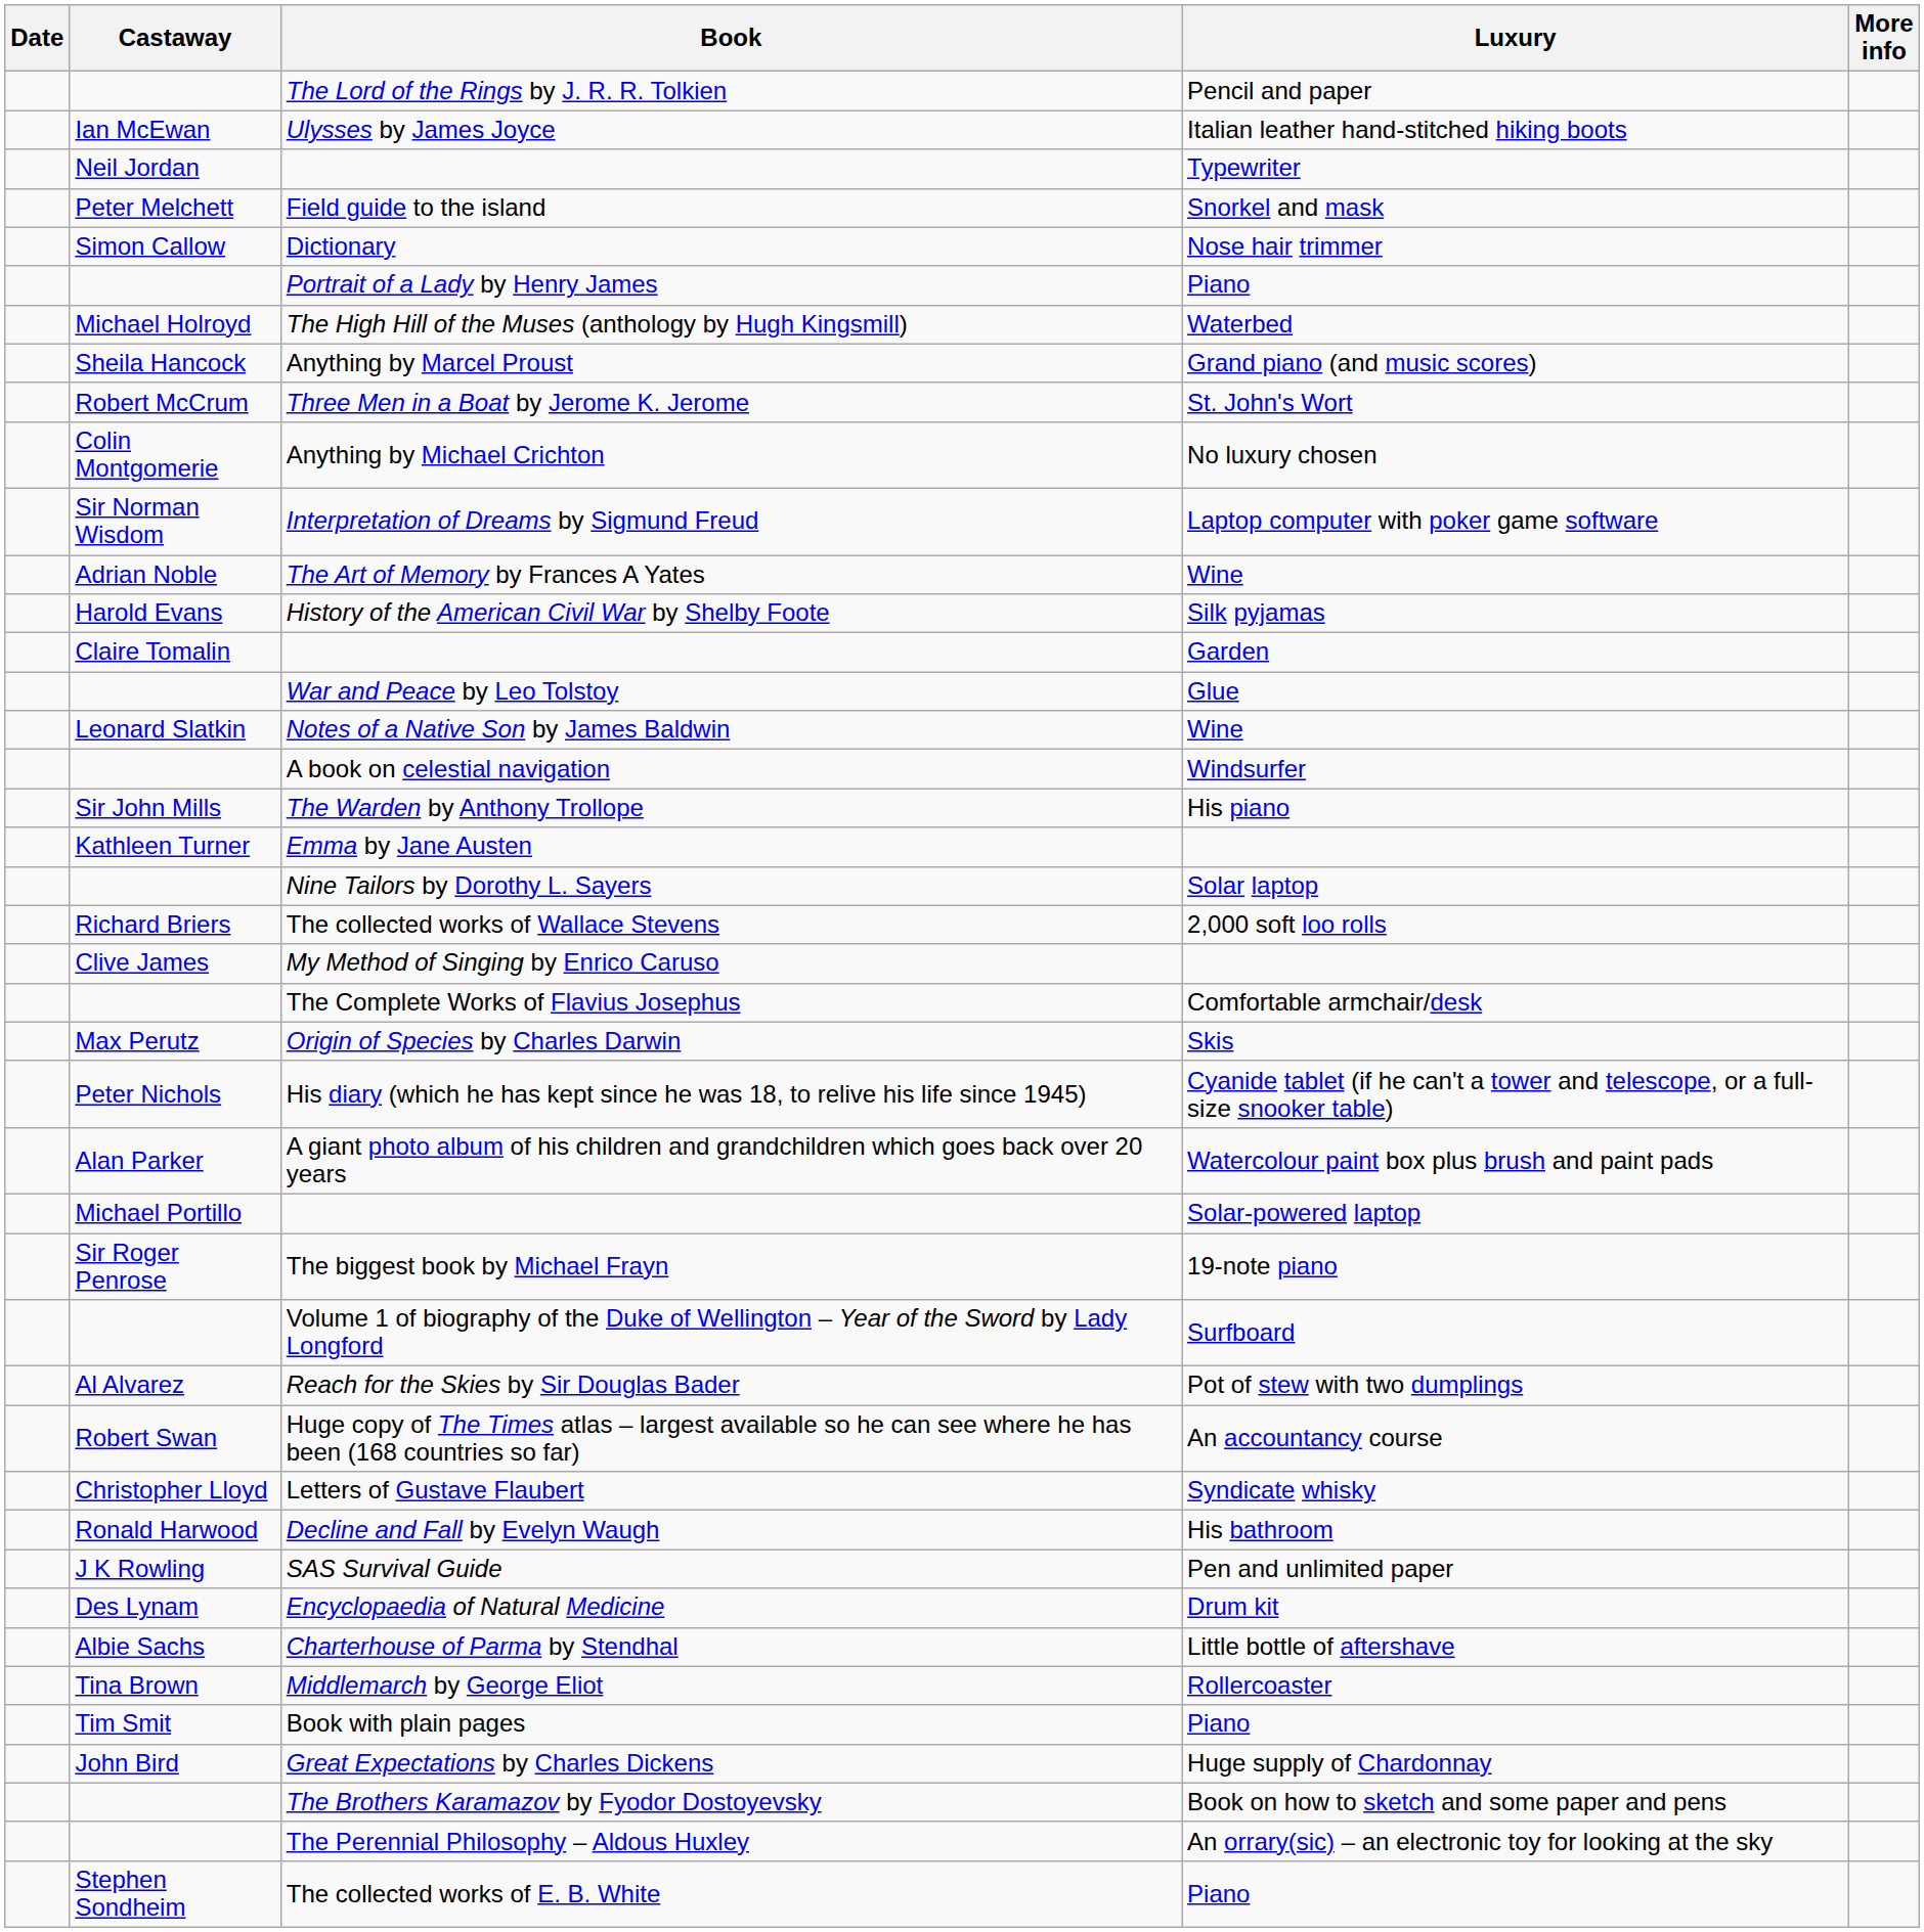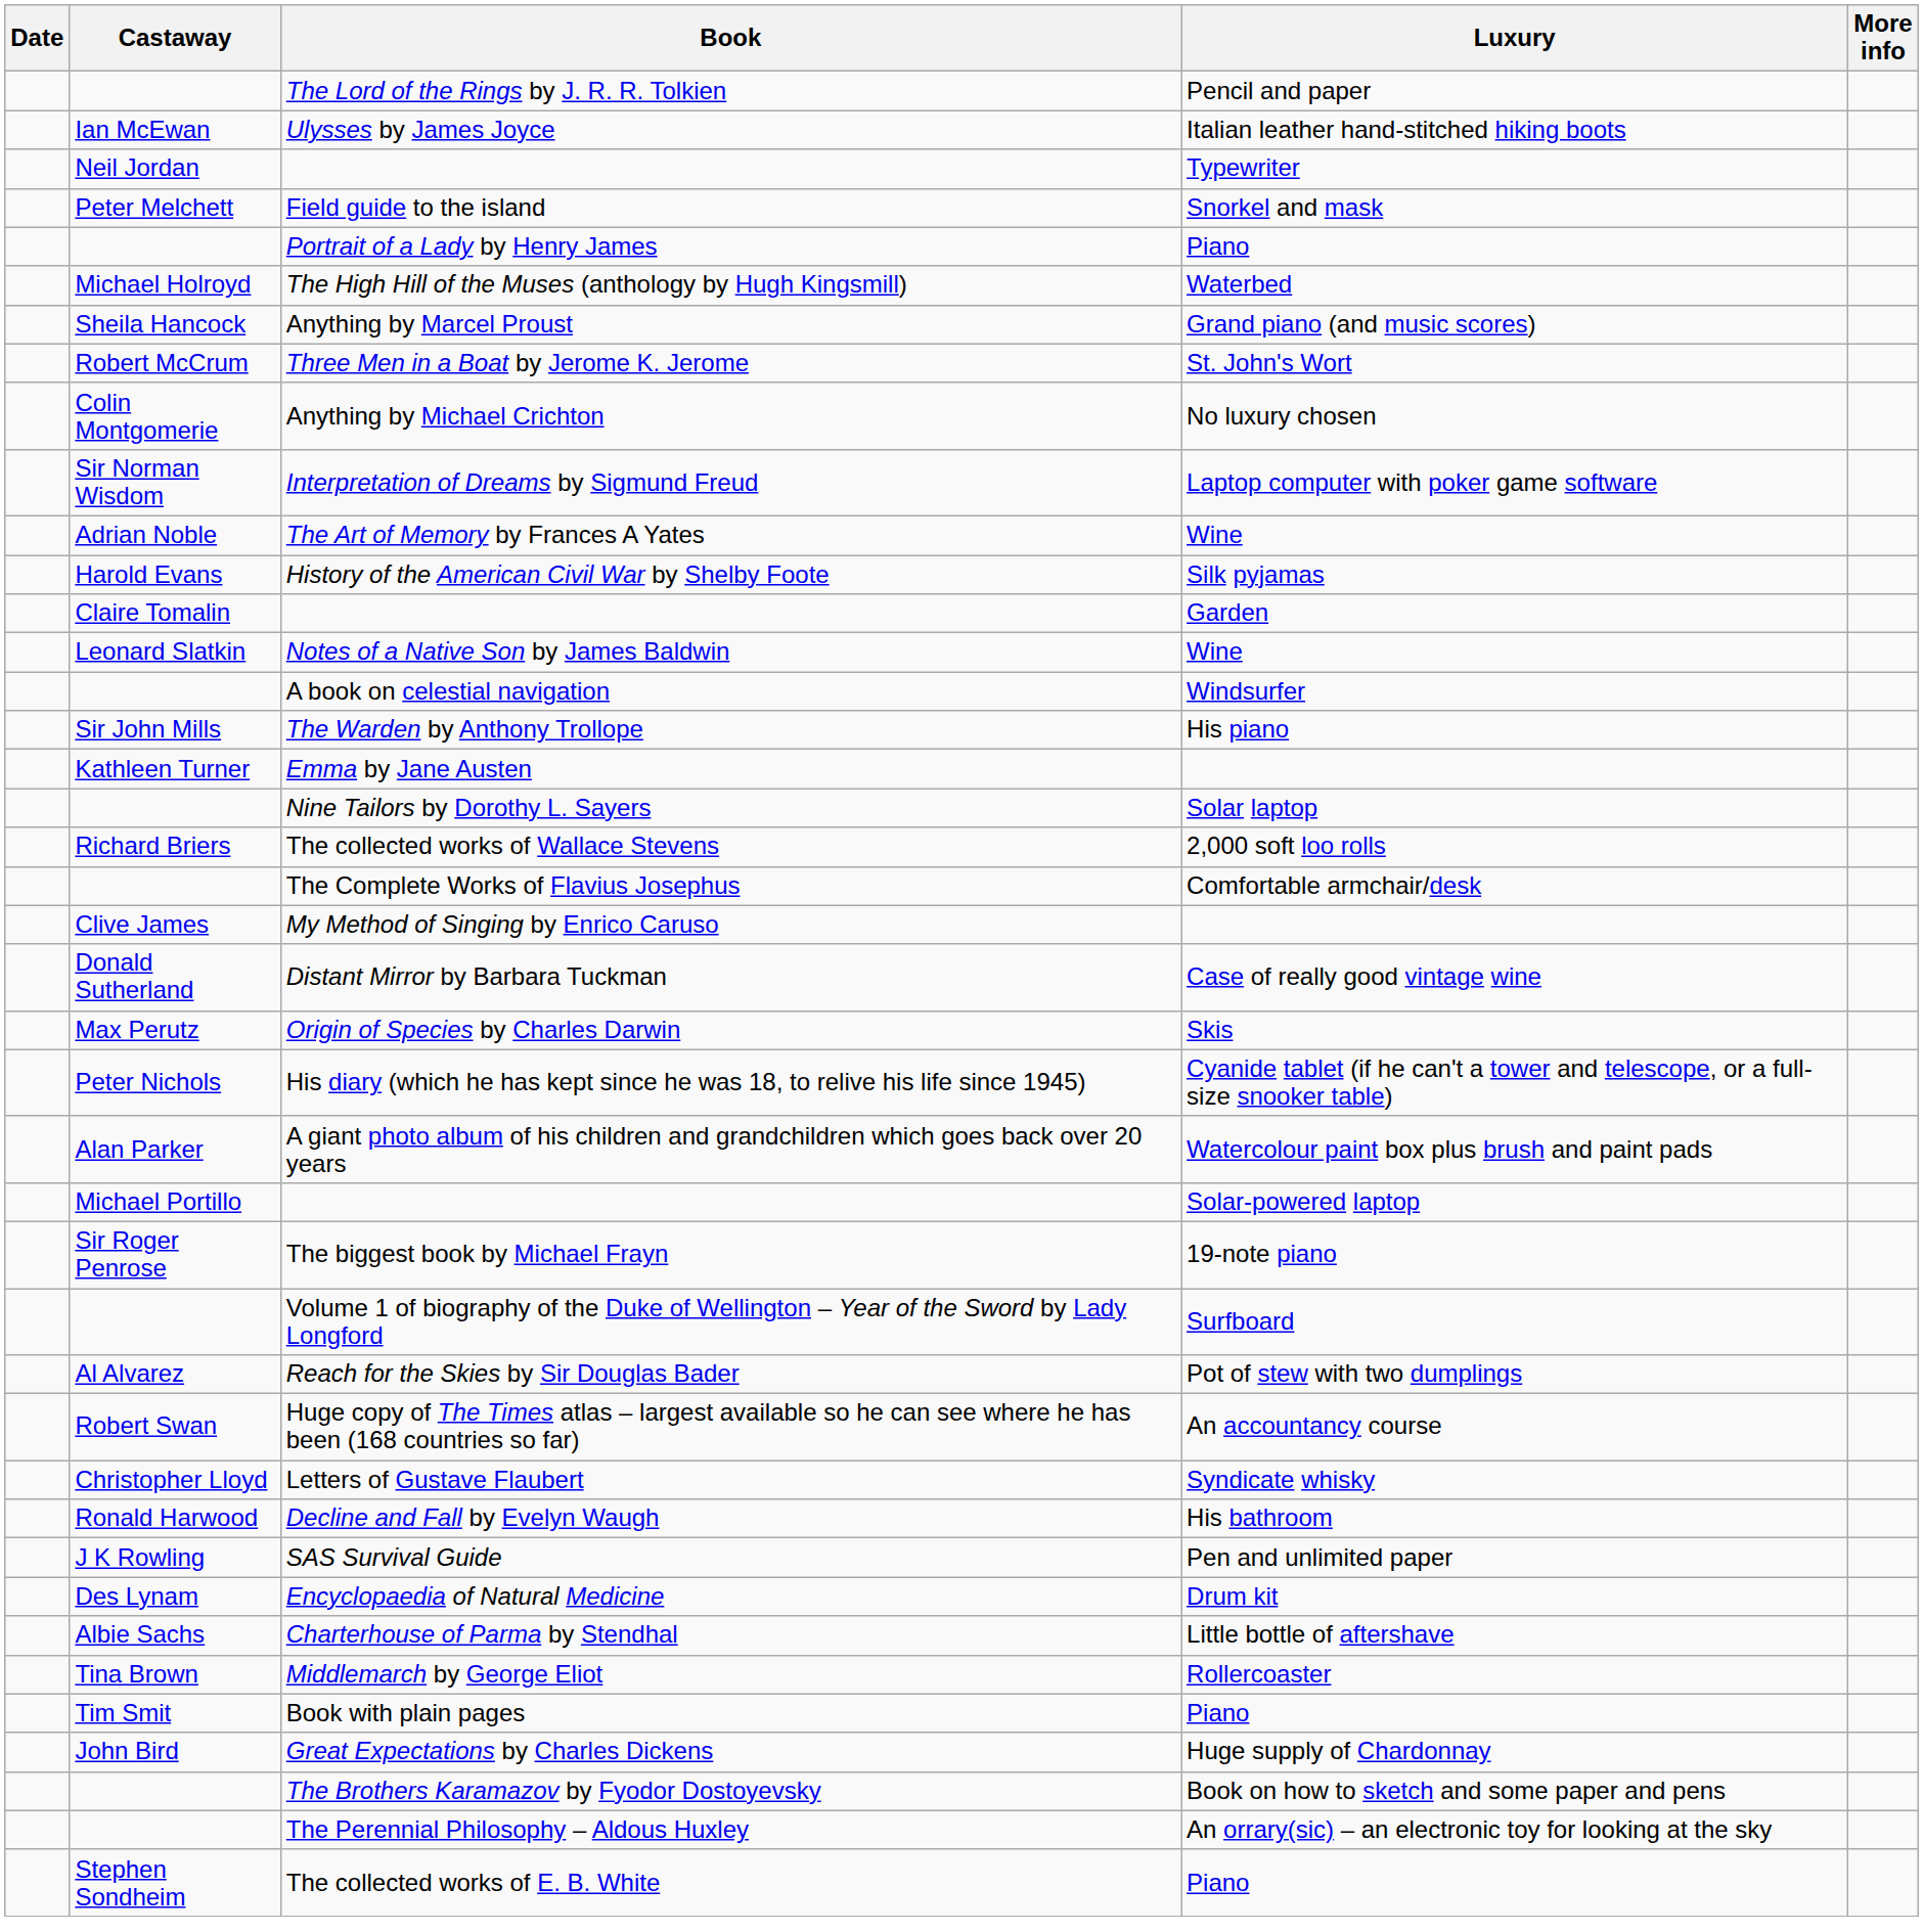- row: Simon Callow | Dictionary | Nose hair trimmer
- row: War and Peace by Leo Tolstoy | Glue
rows swapped: The Complete Works of Flavius Josephus <-> My Method of Singing by Enrico Caruso
+ row: Donald Sutherland | Distant Mirror by Barbara Tuckman | Case of really good vintage wine
